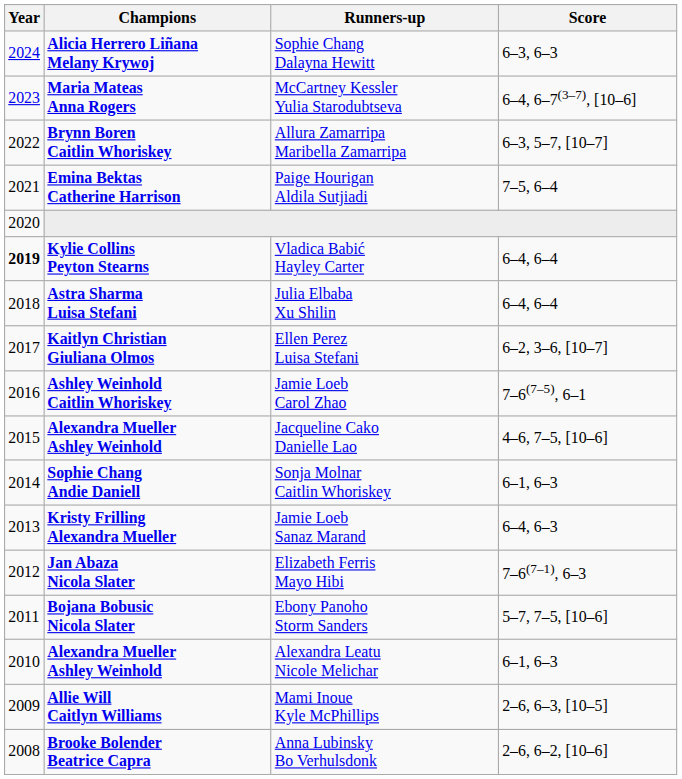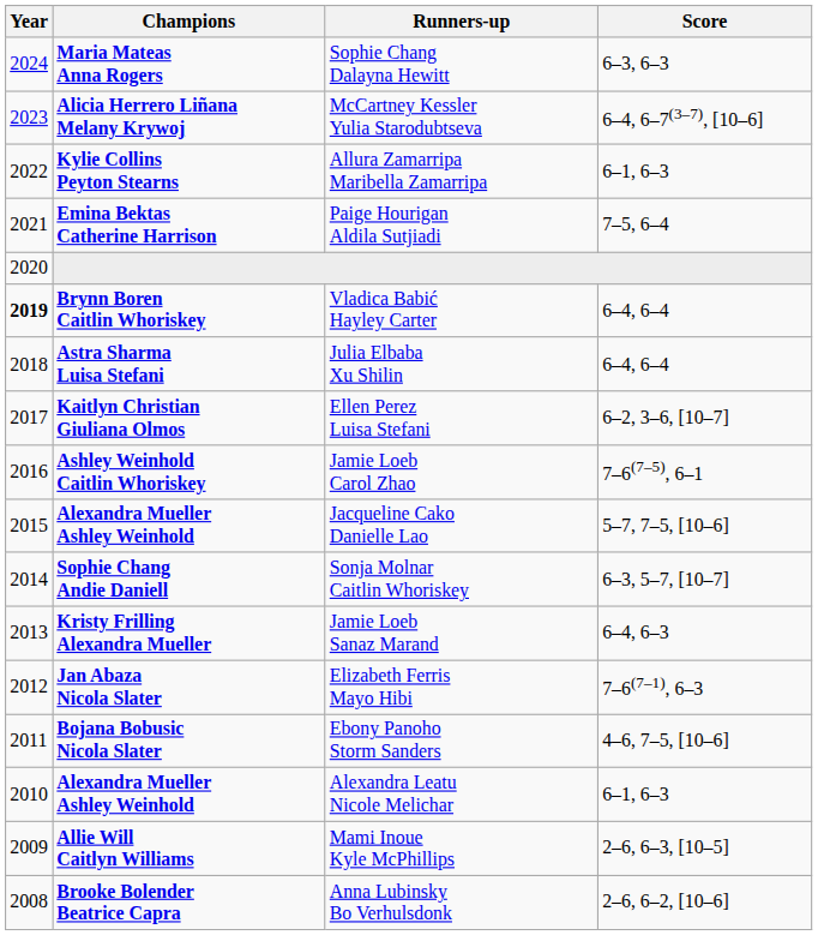Sophie Chang Dalayna Hewitt | Champions: Alicia Herrero Liñana Melany Krywoj -> Maria Mateas Anna Rogers
McCartney Kessler Yulia Starodubtseva | Champions: Maria Mateas Anna Rogers -> Alicia Herrero Liñana Melany Krywoj
Allura Zamarripa Maribella Zamarripa | Champions: Brynn Boren Caitlin Whoriskey -> Kylie Collins Peyton Stearns
Allura Zamarripa Maribella Zamarripa | Score: 6–3, 5–7, [10–7] -> 6–1, 6–3
Vladica Babić Hayley Carter | Champions: Kylie Collins Peyton Stearns -> Brynn Boren Caitlin Whoriskey
Jacqueline Cako Danielle Lao | Score: 4–6, 7–5, [10–6] -> 5–7, 7–5, [10–6]
Sonja Molnar Caitlin Whoriskey | Score: 6–1, 6–3 -> 6–3, 5–7, [10–7]
Ebony Panoho Storm Sanders | Score: 5–7, 7–5, [10–6] -> 4–6, 7–5, [10–6]
